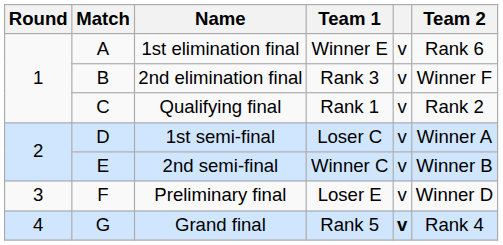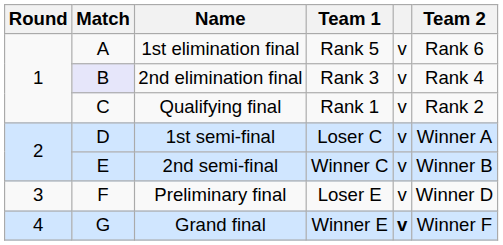1st elimination final | Team 1: Winner E -> Rank 5
2nd elimination final | Match: no background -> lavender background
2nd elimination final | Team 2: Winner F -> Rank 4
Grand final | Team 1: Rank 5 -> Winner E
Grand final | Team 2: Rank 4 -> Winner F
